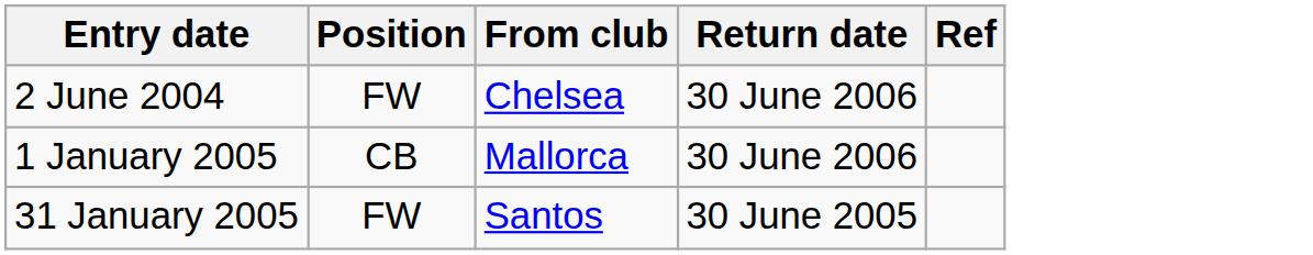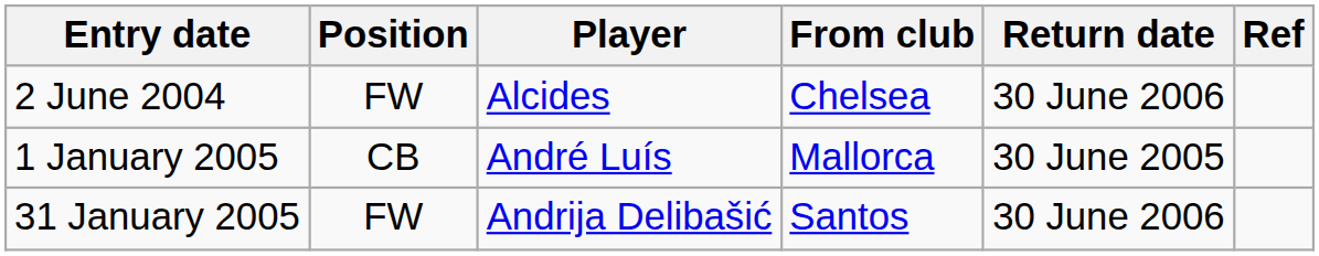+ column: Player | Alcides | André Luís | Andrija Delibašić
1 January 2005 | Return date: 30 June 2006 -> 30 June 2005
31 January 2005 | Return date: 30 June 2005 -> 30 June 2006
